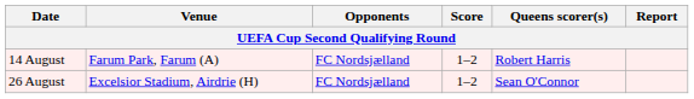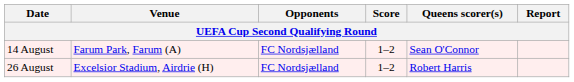14 August | Queens scorer(s): Robert Harris -> Sean O'Connor
26 August | Queens scorer(s): Sean O'Connor -> Robert Harris
